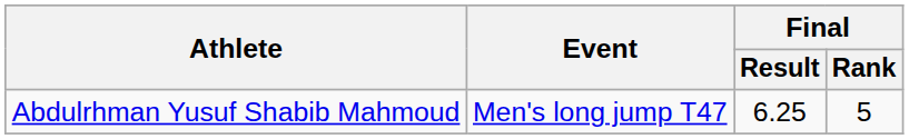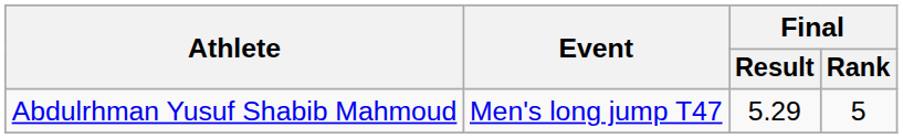Abdulrhman Yusuf Shabib Mahmoud | Final / Result: 6.25 -> 5.29
